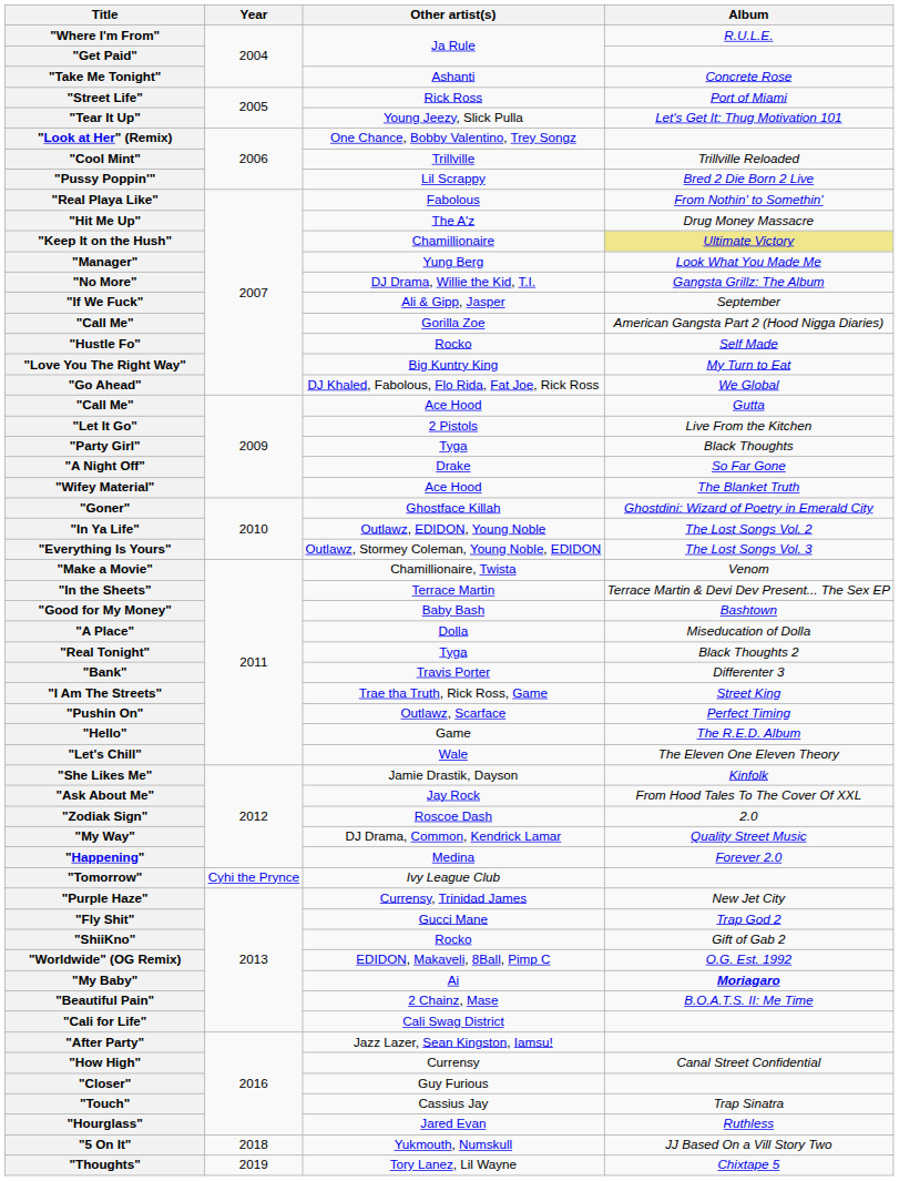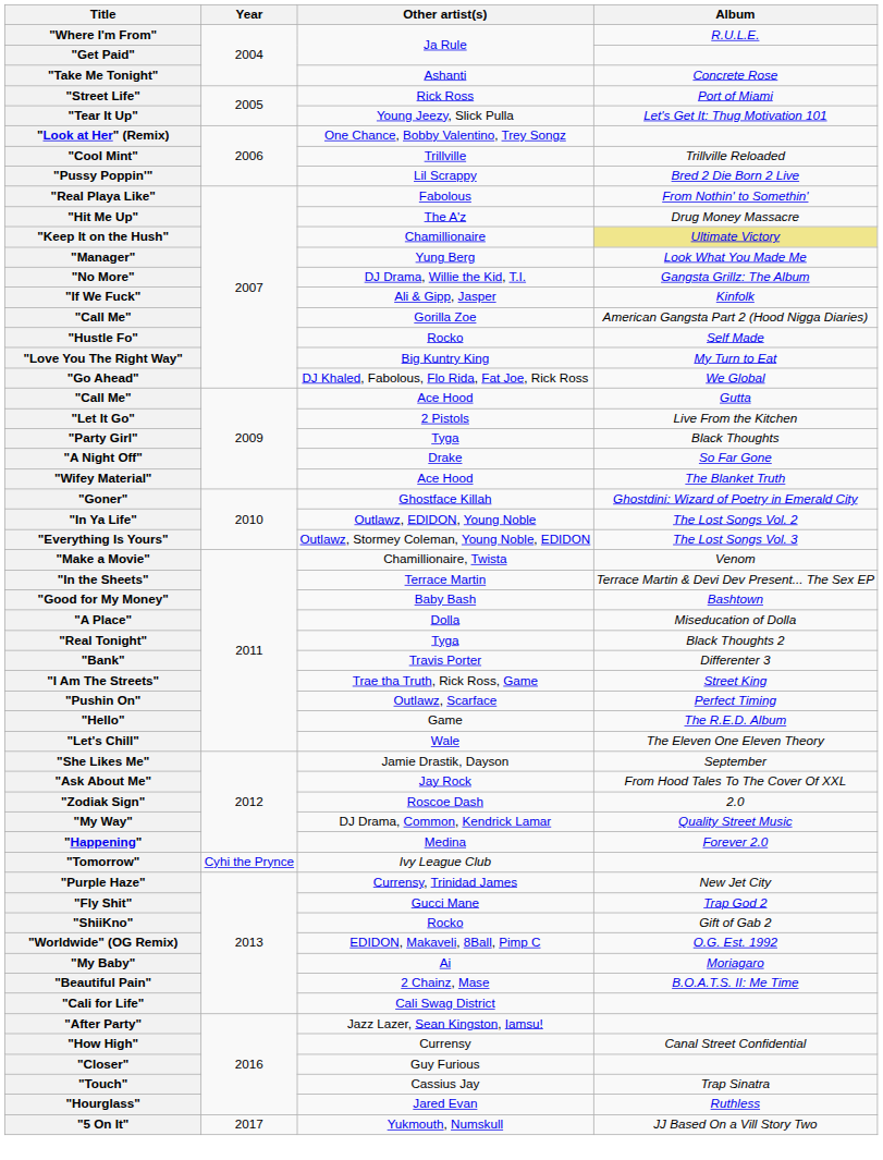"If We Fuck" | Album: September -> Kinfolk
"She Likes Me" | Album: Kinfolk -> September
"My Baby" | Album: bold -> normal
"5 On It" | Year: 2018 -> 2017
- row: "Thoughts" | 2019 | Tory Lanez, Lil Wayne | Chixtape 5
